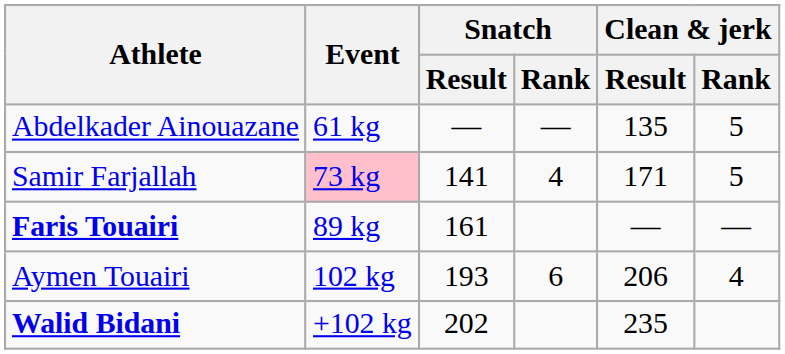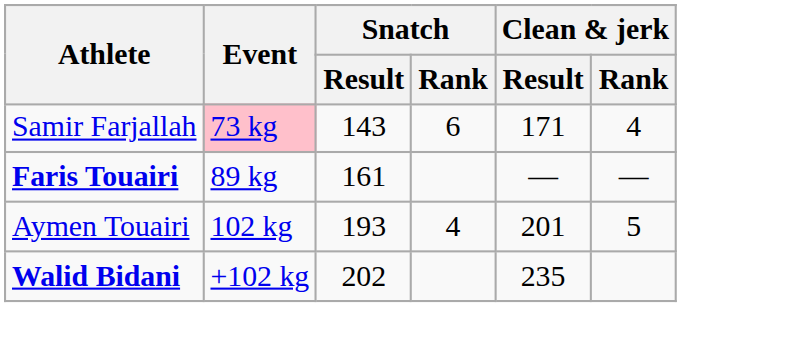- row: Abdelkader Ainouazane | 61 kg | — | — | 135 | 5
Samir Farjallah | Snatch / Result: 141 -> 143
Samir Farjallah | Snatch / Rank: 4 -> 6
Samir Farjallah | Clean & jerk / Rank: 5 -> 4
Aymen Touairi | Snatch / Rank: 6 -> 4
Aymen Touairi | Clean & jerk / Result: 206 -> 201
Aymen Touairi | Clean & jerk / Rank: 4 -> 5
